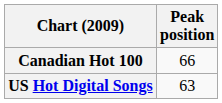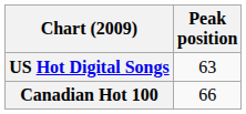rows swapped: Canadian Hot 100 <-> US Hot Digital Songs
